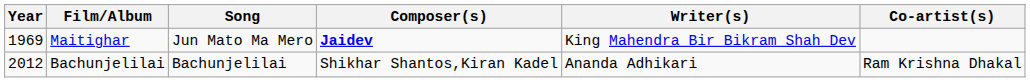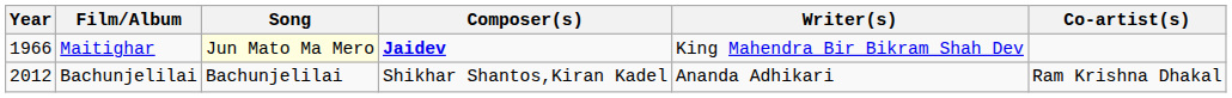Maitighar | Year: 1969 -> 1966
Maitighar | Song: no background -> lightyellow background
